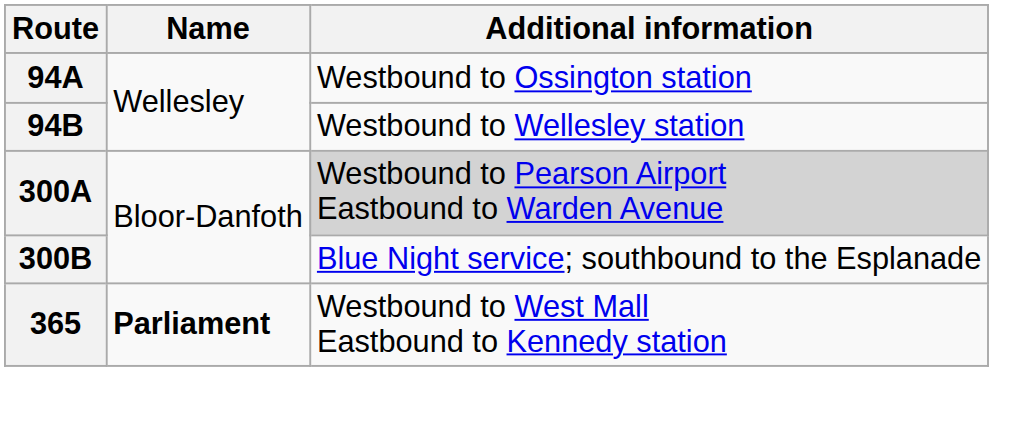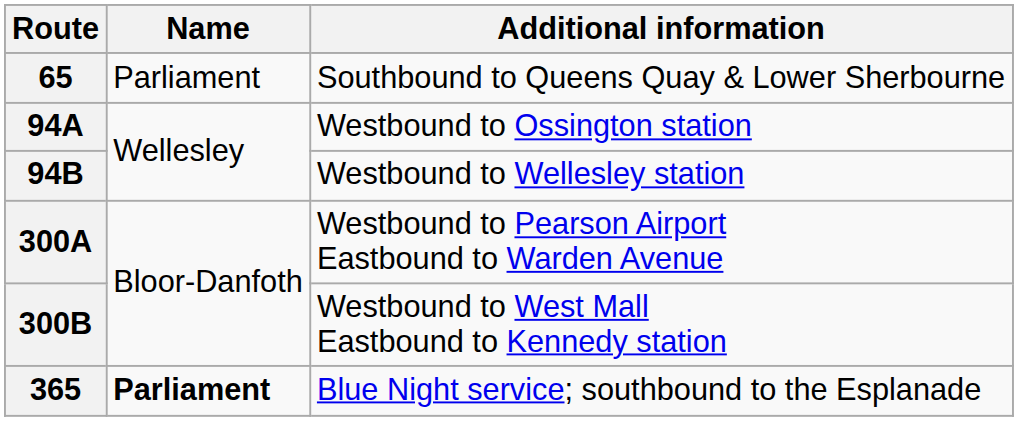+ row: 65 | Parliament | Southbound to Queens Quay & Lower Sherbourne
300A | Additional information: lightgrey background -> no background
300B | Additional information: Blue Night service; southbound to the Esplanade -> Westbound to West Mall Eastbound to Kennedy station
365 | Additional information: Westbound to West Mall Eastbound to Kennedy station -> Blue Night service; southbound to the Esplanade
